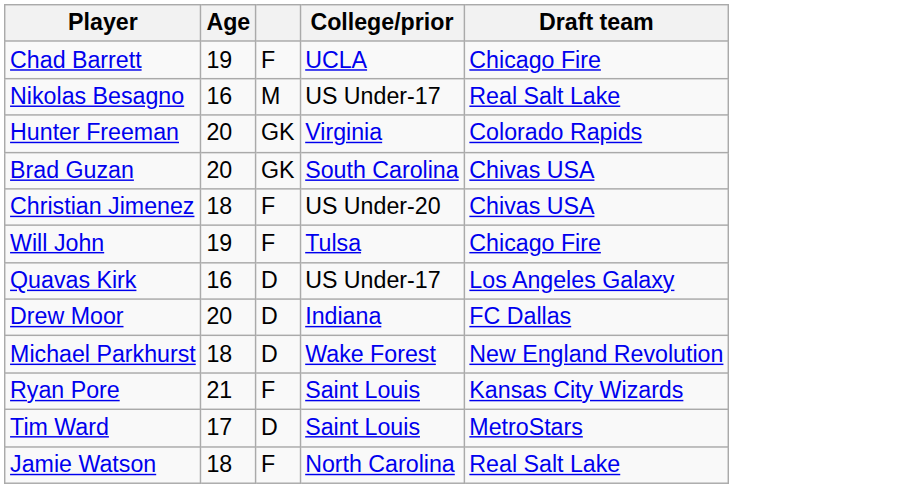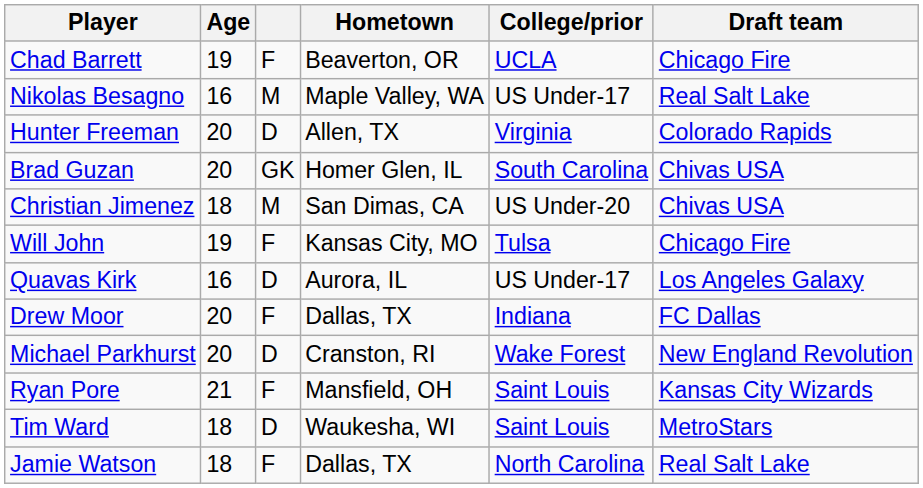+ column: Hometown | Beaverton, OR | Maple Valley, WA | Allen, TX | Homer Glen, IL | San Dimas, CA | Kansas City, MO | Aurora, IL | Dallas, TX | Cranston, RI | Mansfield, OH | Waukesha, WI | Dallas, TX
Hunter Freeman | column 3: GK -> D
Christian Jimenez | column 3: F -> M
Drew Moor | column 3: D -> F
Michael Parkhurst | Age: 18 -> 20
Tim Ward | Age: 17 -> 18
